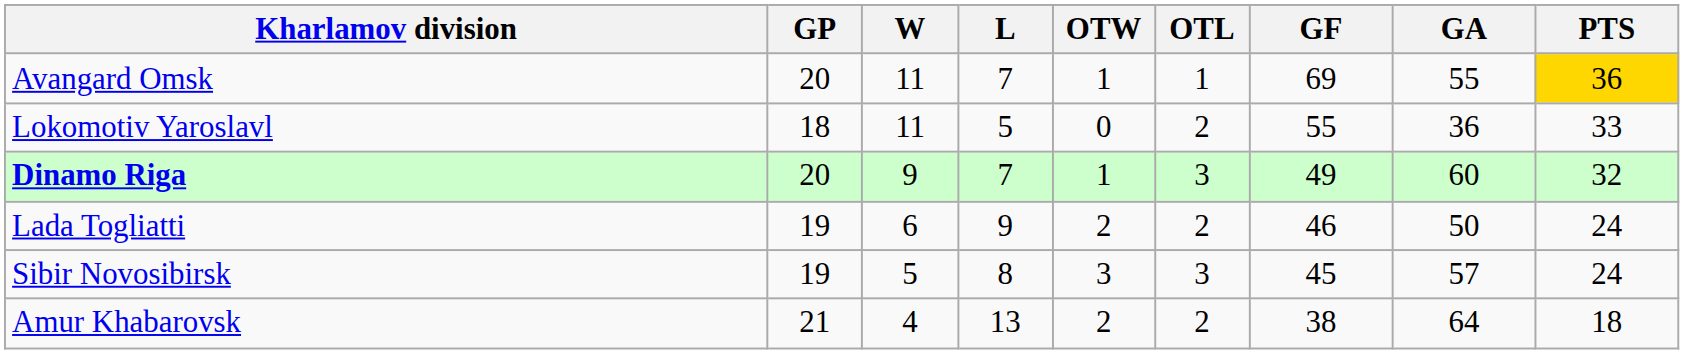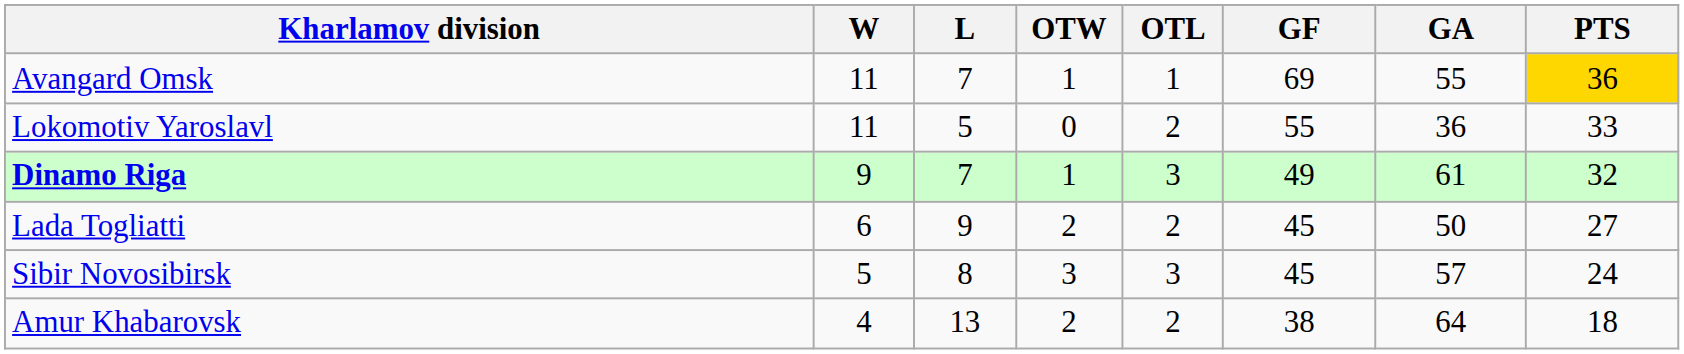- column: GP | 20 | 18 | 20 | 19 | 19 | 21
Dinamo Riga | GA: 60 -> 61
Lada Togliatti | GF: 46 -> 45
Lada Togliatti | PTS: 24 -> 27
